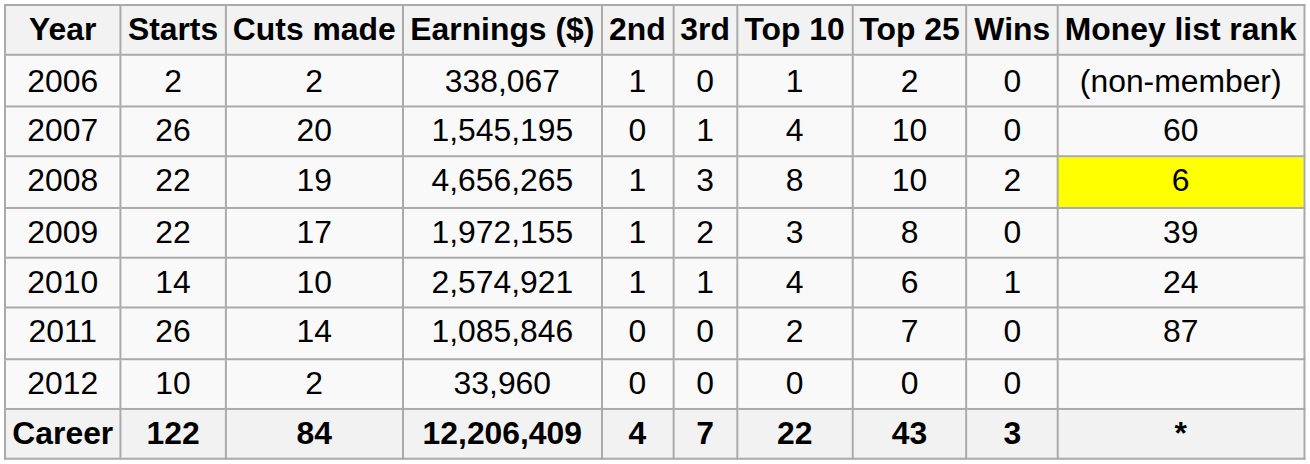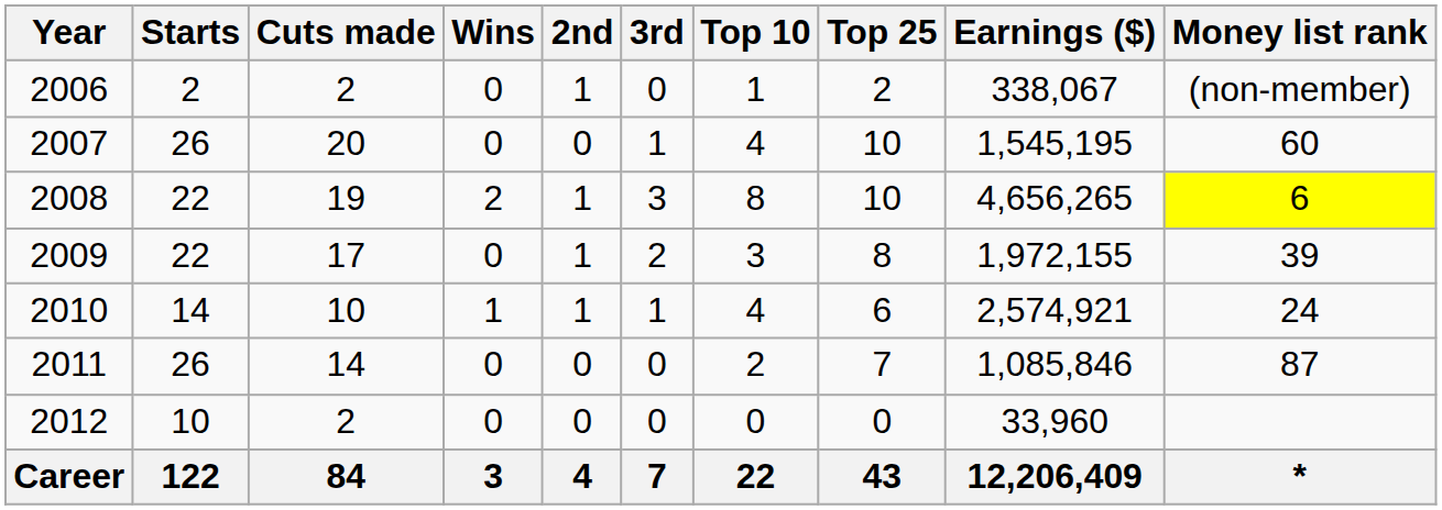columns swapped: Wins <-> Earnings ($)
